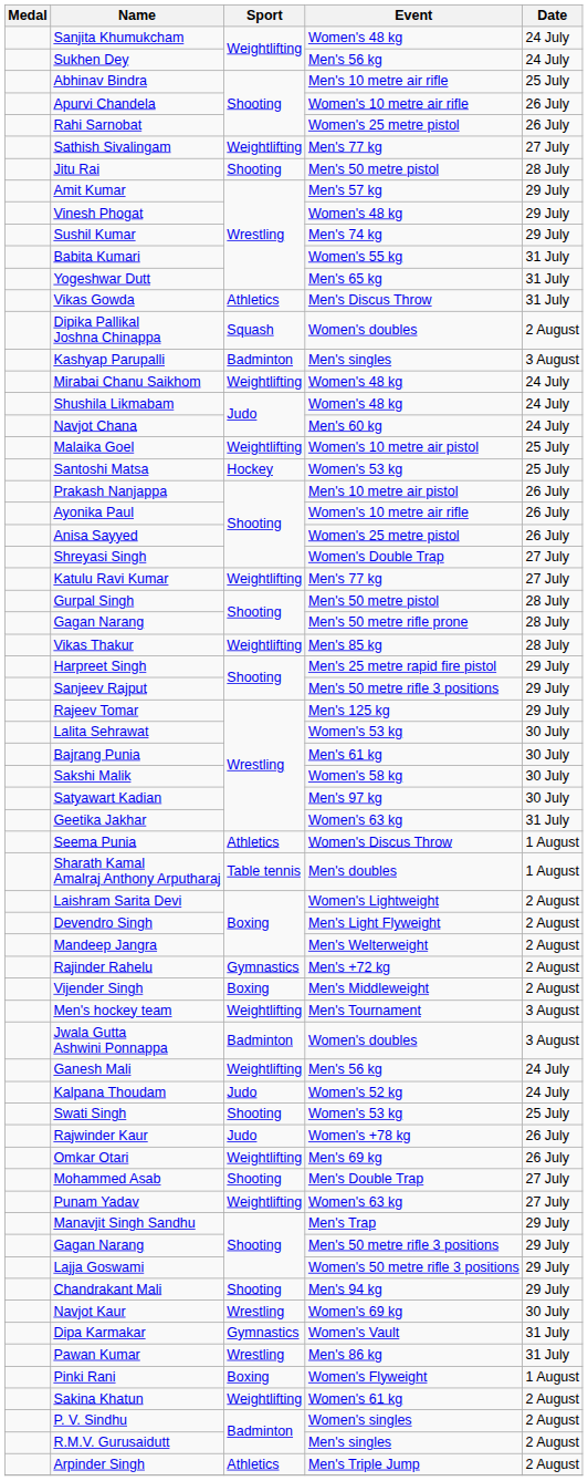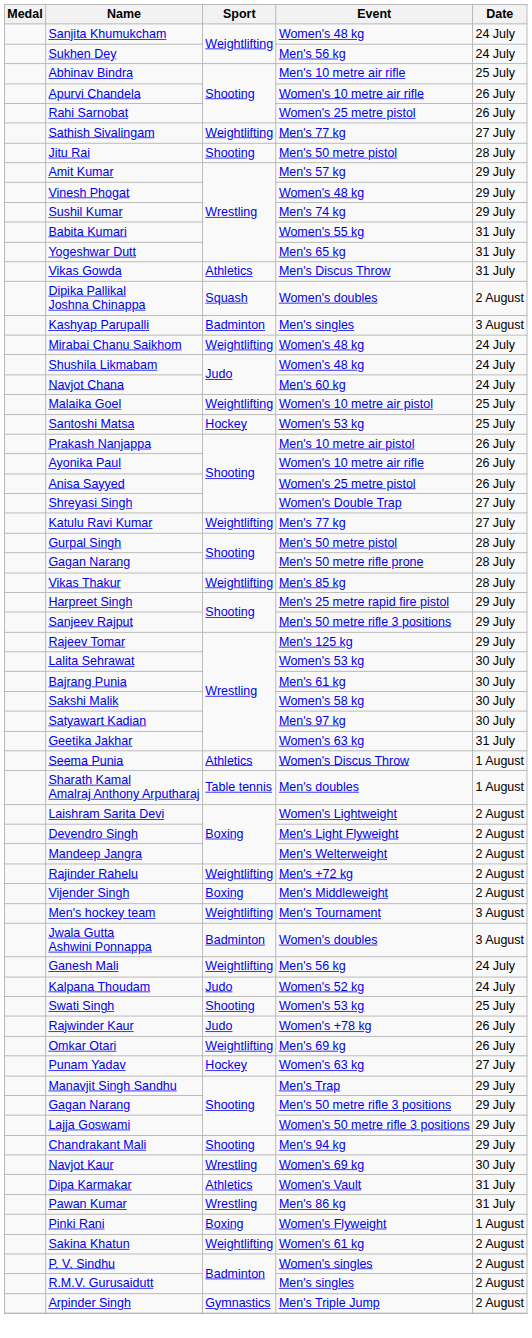Rajinder Rahelu | Sport: Gymnastics -> Weightlifting
- row: Mohammed Asab | Shooting | Men's Double Trap | 27 July
Punam Yadav | Sport: Weightlifting -> Hockey
Dipa Karmakar | Sport: Gymnastics -> Athletics
Arpinder Singh | Sport: Athletics -> Gymnastics
